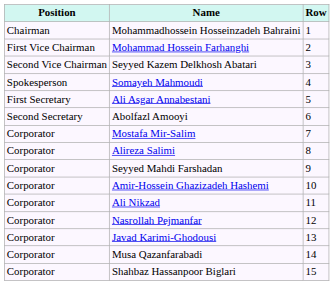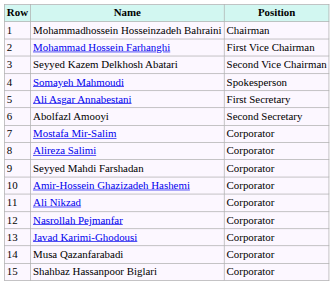columns swapped: Row <-> Position
